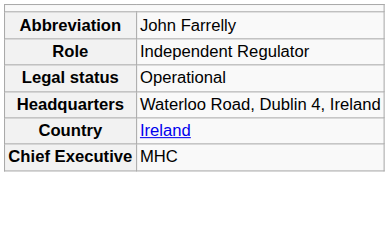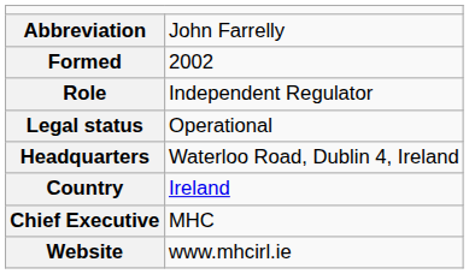+ row: Formed | 2002
+ row: Website | www.mhcirl.ie
